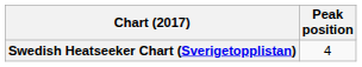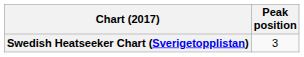Swedish Heatseeker Chart (Sverigetopplistan) | Peak position: 4 -> 3
